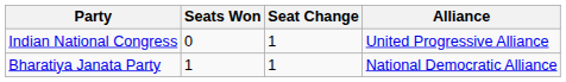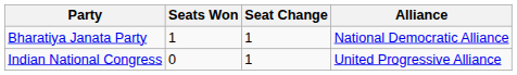rows swapped: Bharatiya Janata Party <-> Indian National Congress
